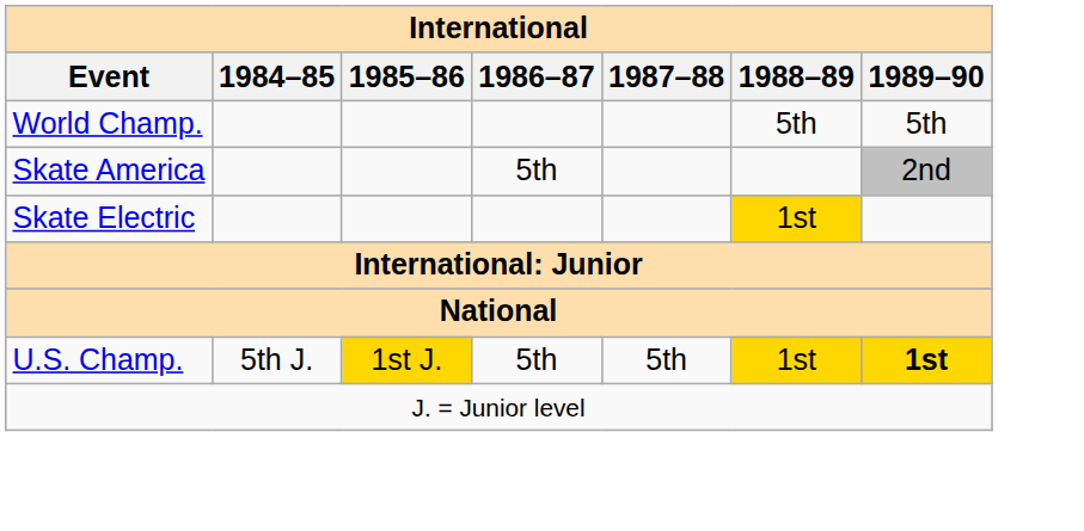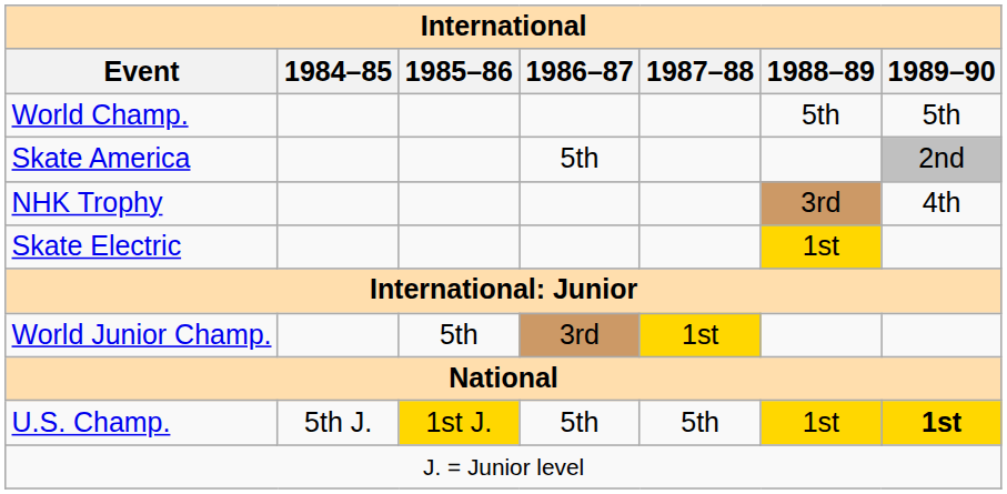+ row: NHK Trophy | 3rd | 4th
+ row: World Junior Champ. | 5th | 3rd | 1st
